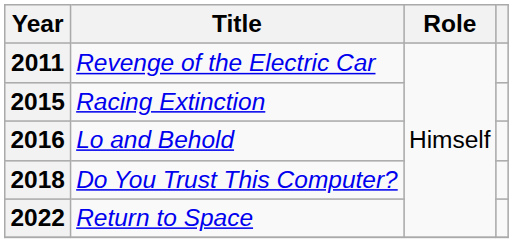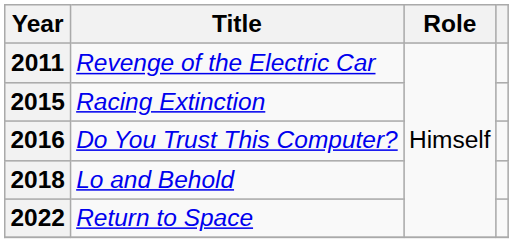2016 | Title: Lo and Behold -> Do You Trust This Computer?
2018 | Title: Do You Trust This Computer? -> Lo and Behold
